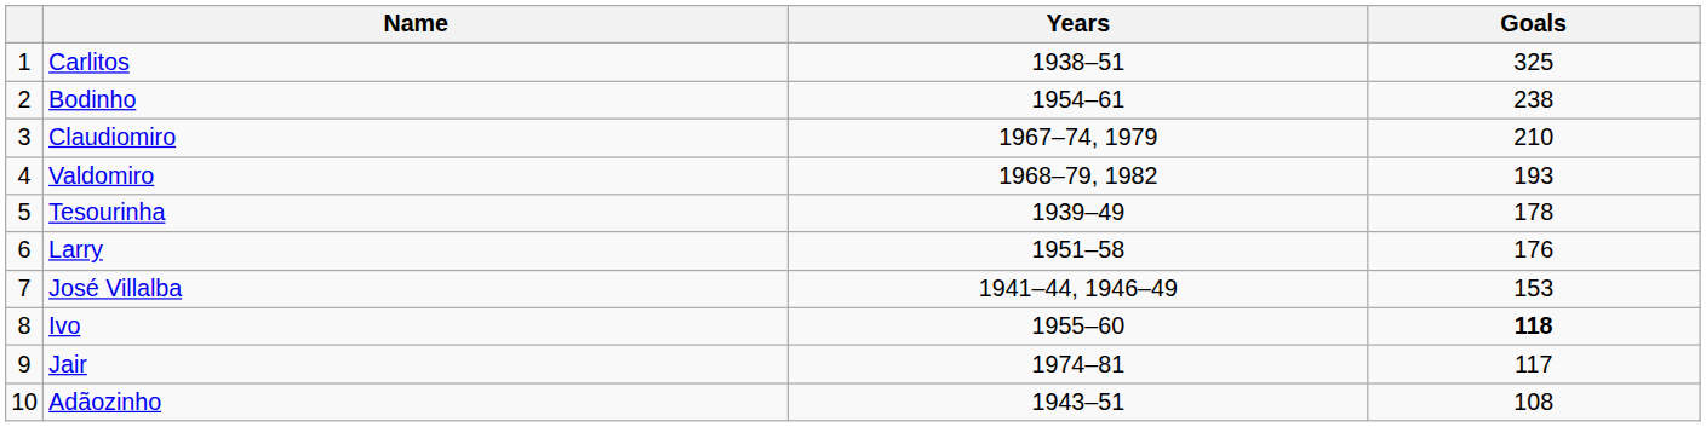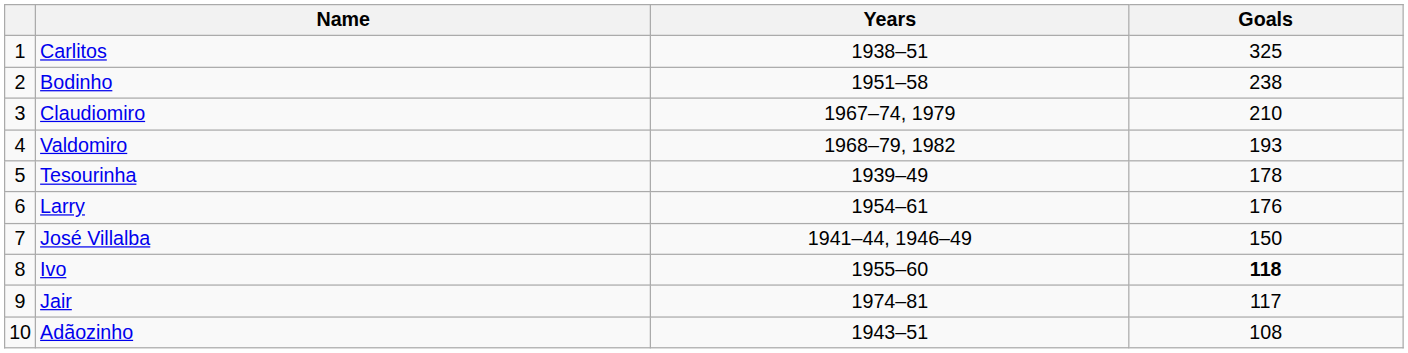Bodinho | Years: 1954–61 -> 1951–58
Larry | Years: 1951–58 -> 1954–61
José Villalba | Goals: 153 -> 150
